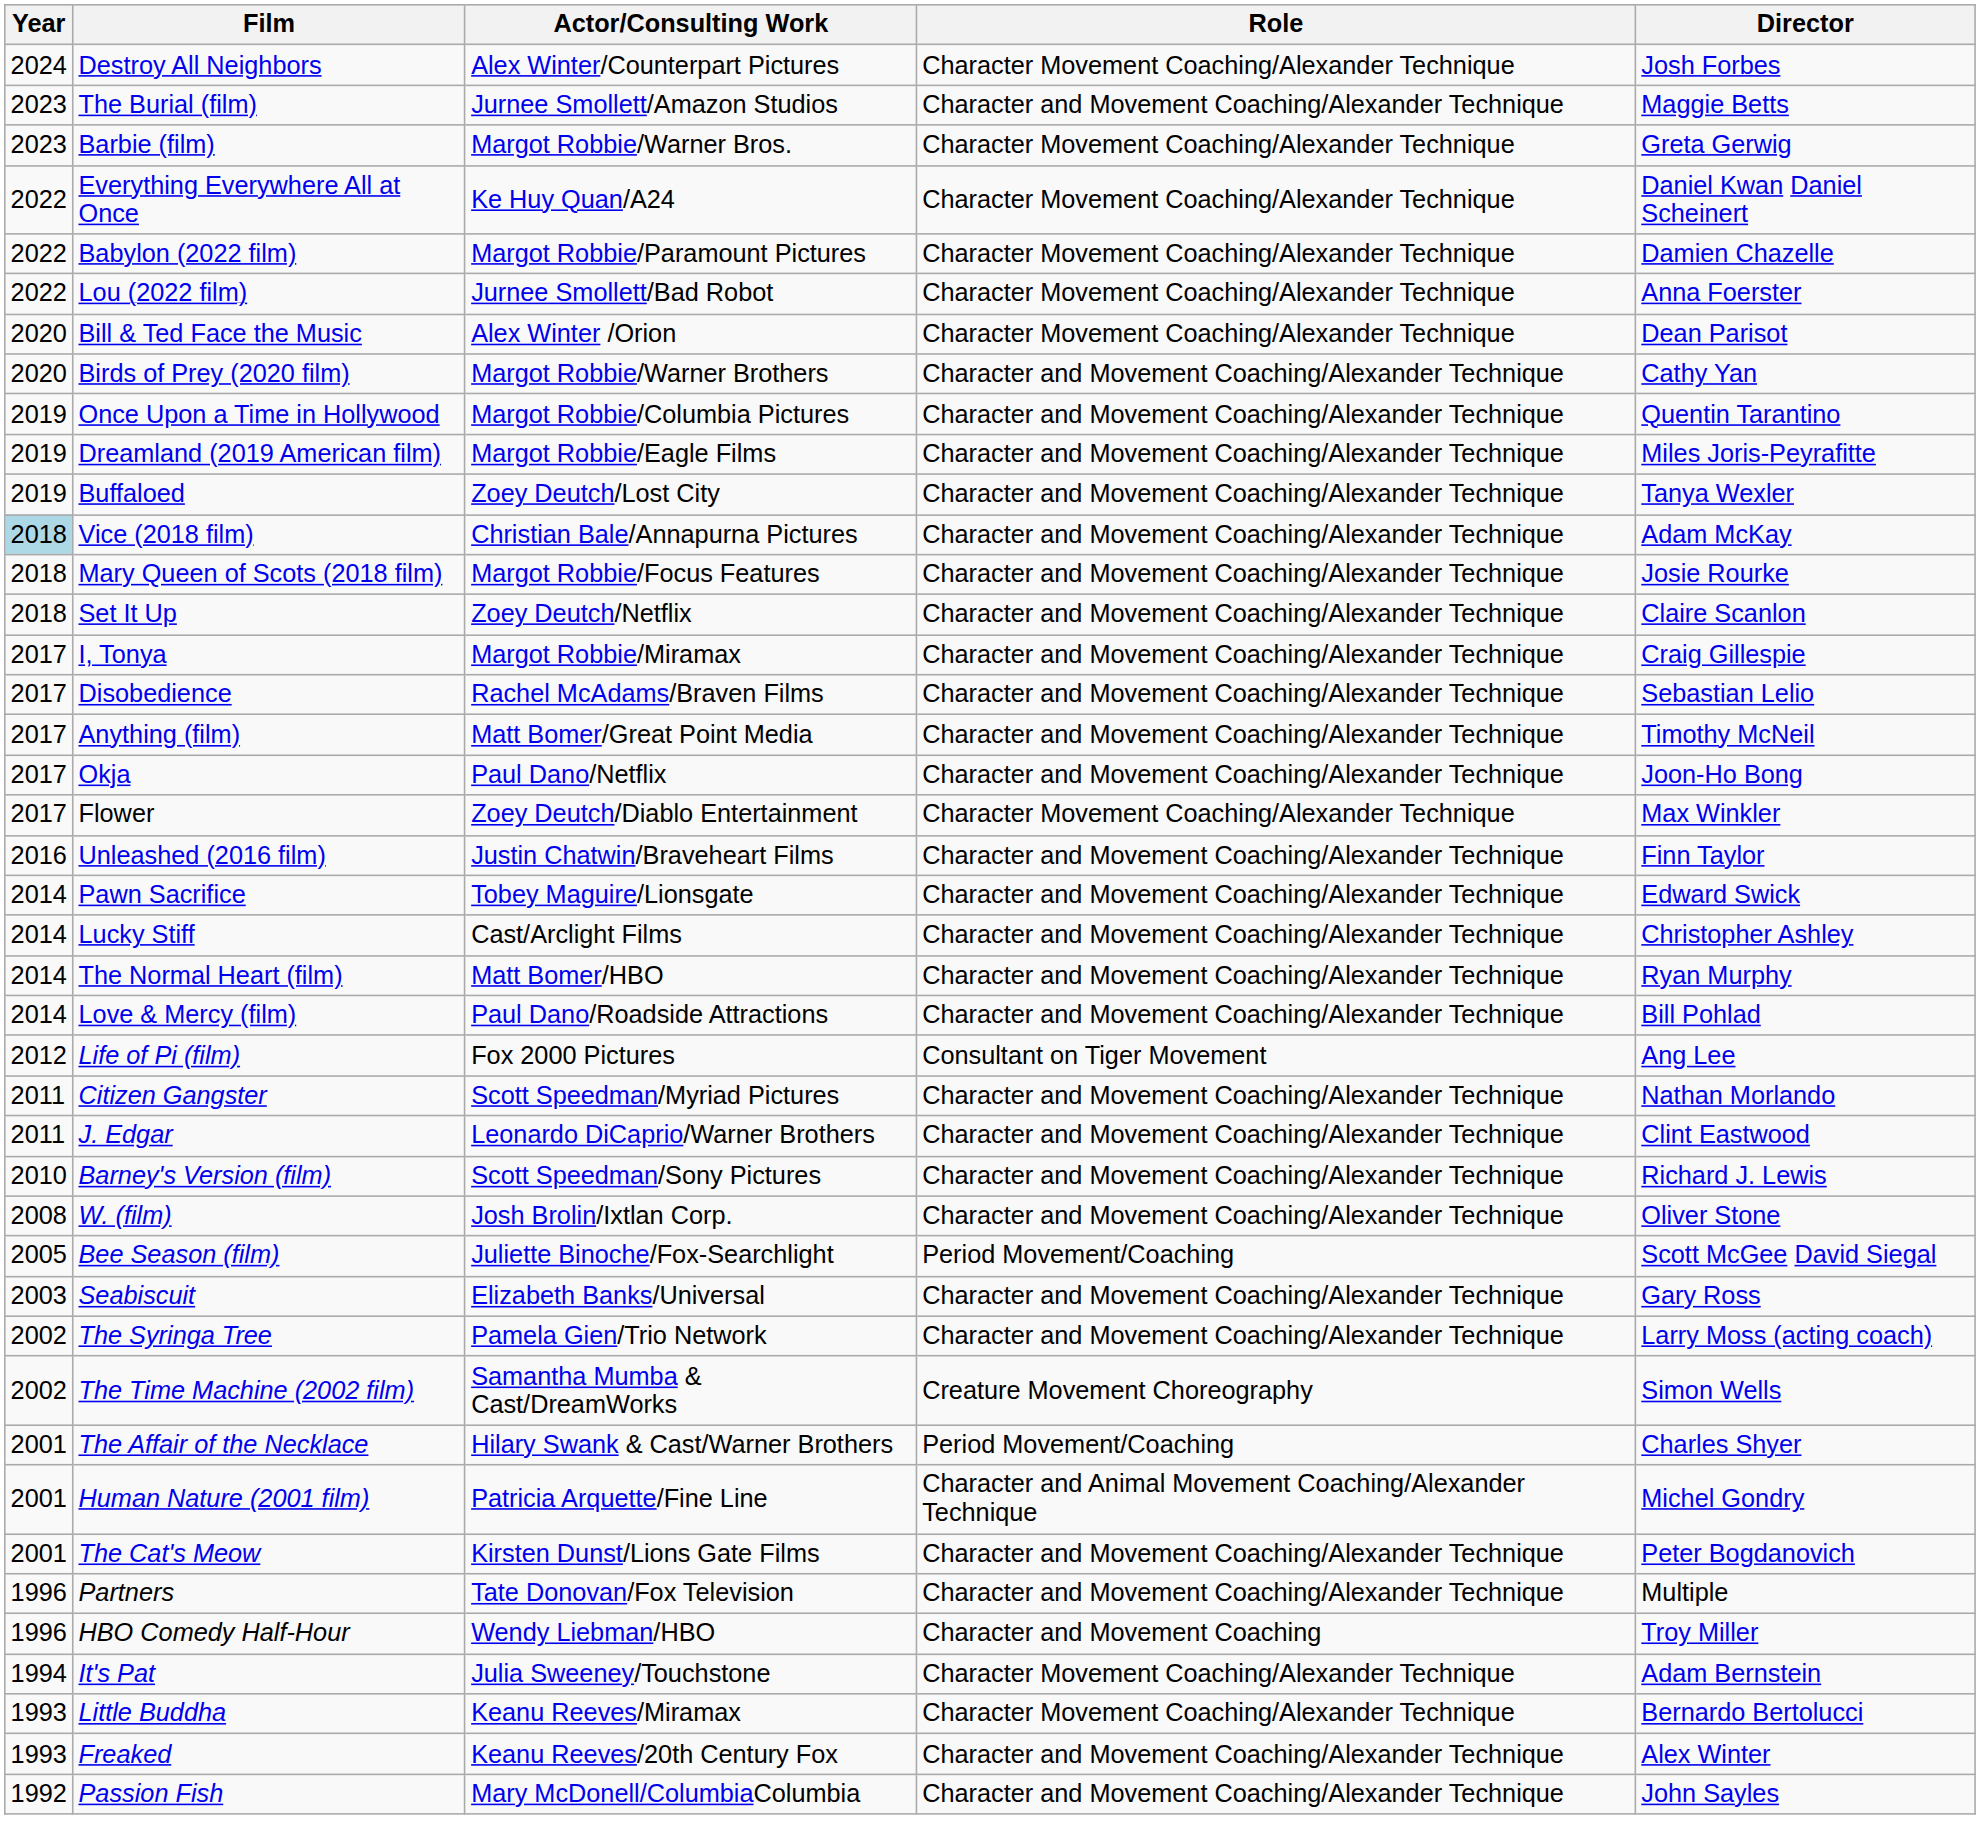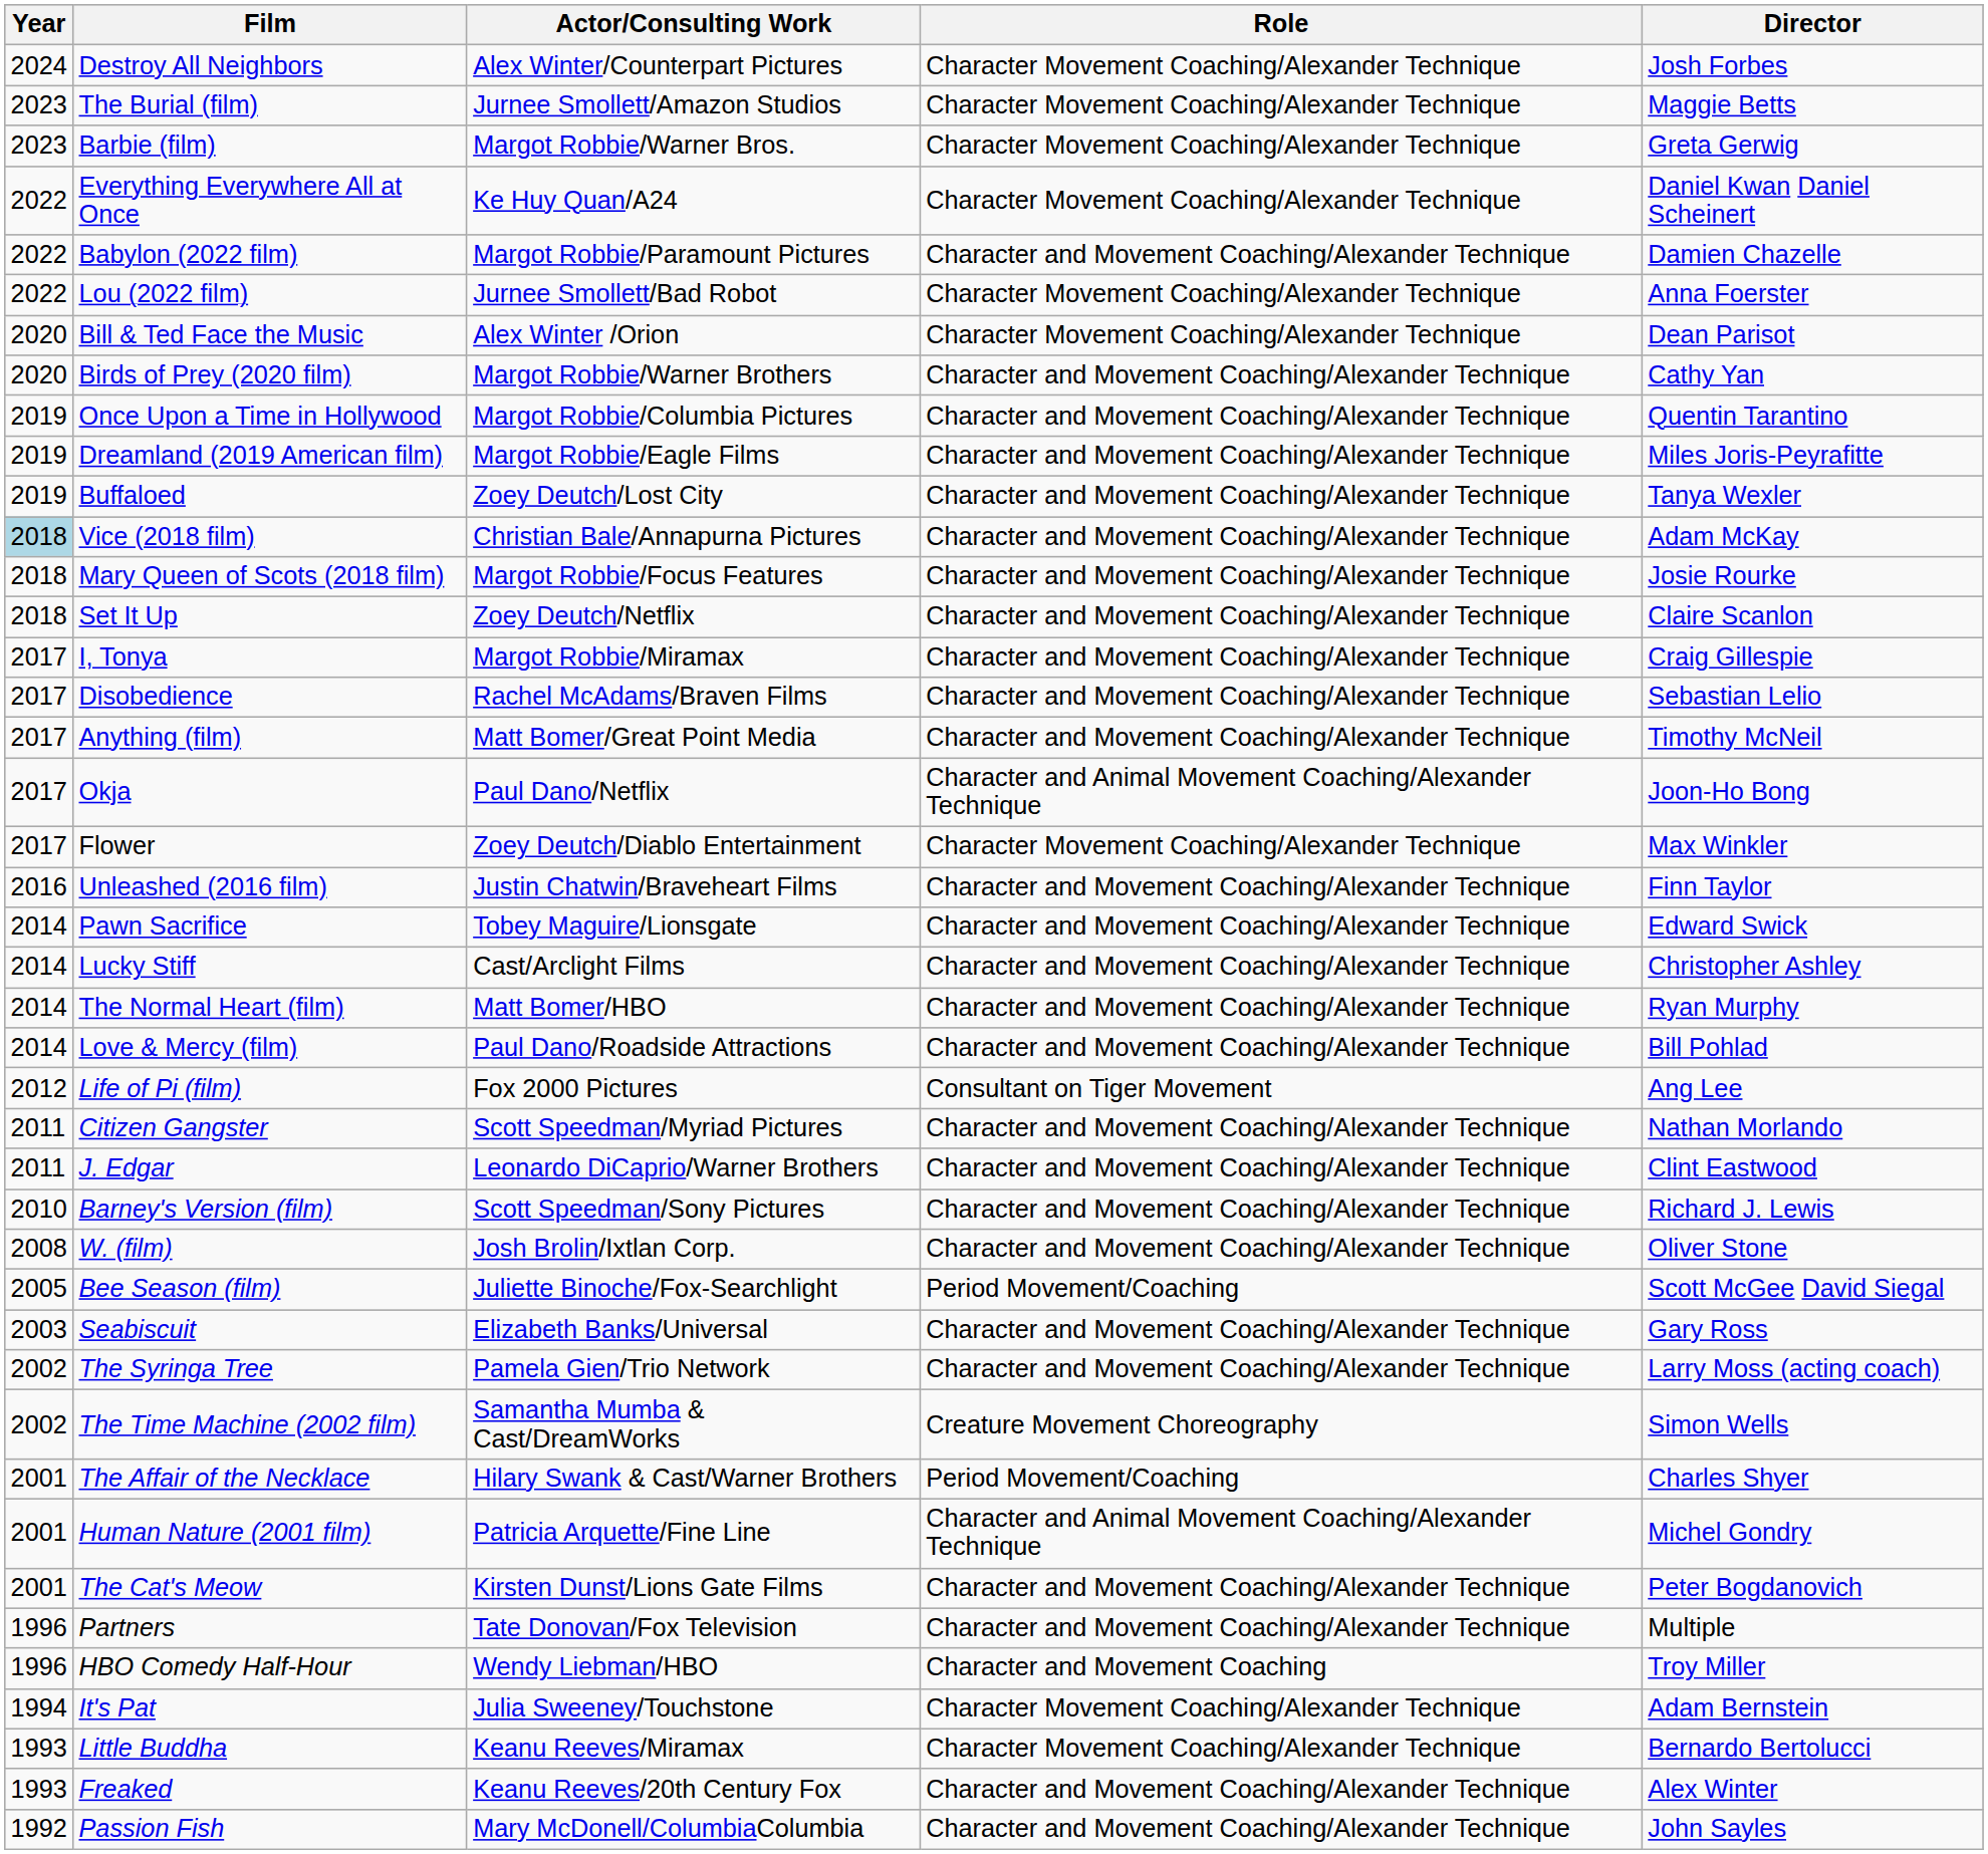The Burial (film) | Role: Character and Movement Coaching/Alexander Technique -> Character Movement Coaching/Alexander Technique
Babylon (2022 film) | Role: Character Movement Coaching/Alexander Technique -> Character and Movement Coaching/Alexander Technique
Okja | Role: Character and Movement Coaching/Alexander Technique -> Character and Animal Movement Coaching/Alexander Technique
